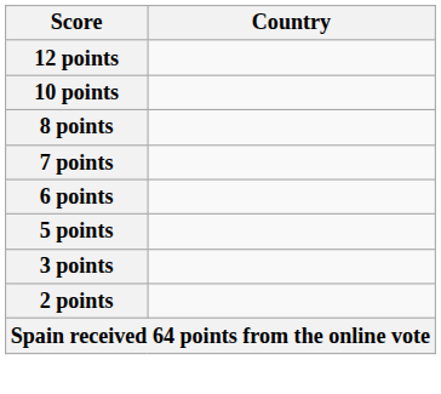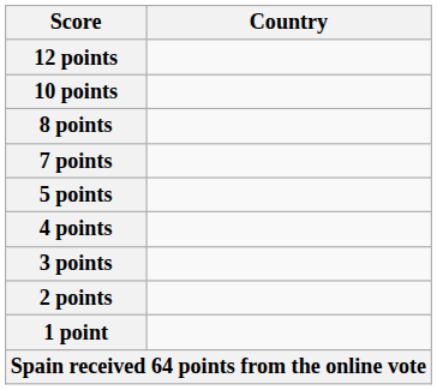- row: 6 points
+ row: 4 points
+ row: 1 point
